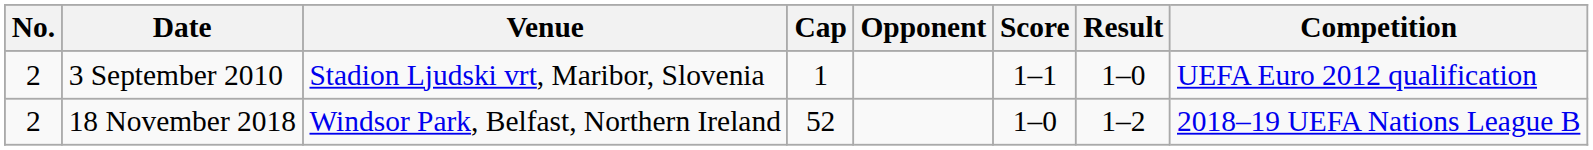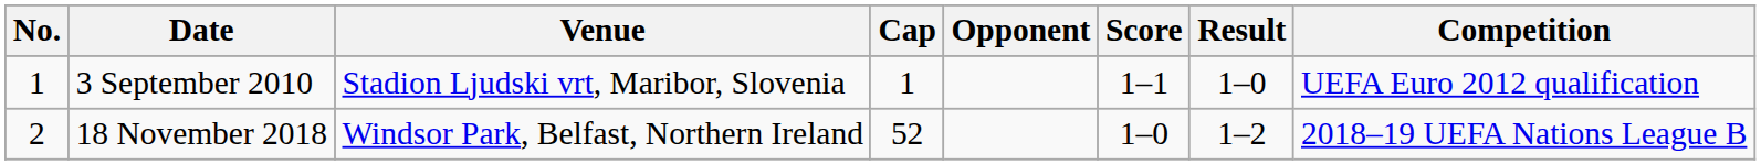3 September 2010 | No.: 2 -> 1
